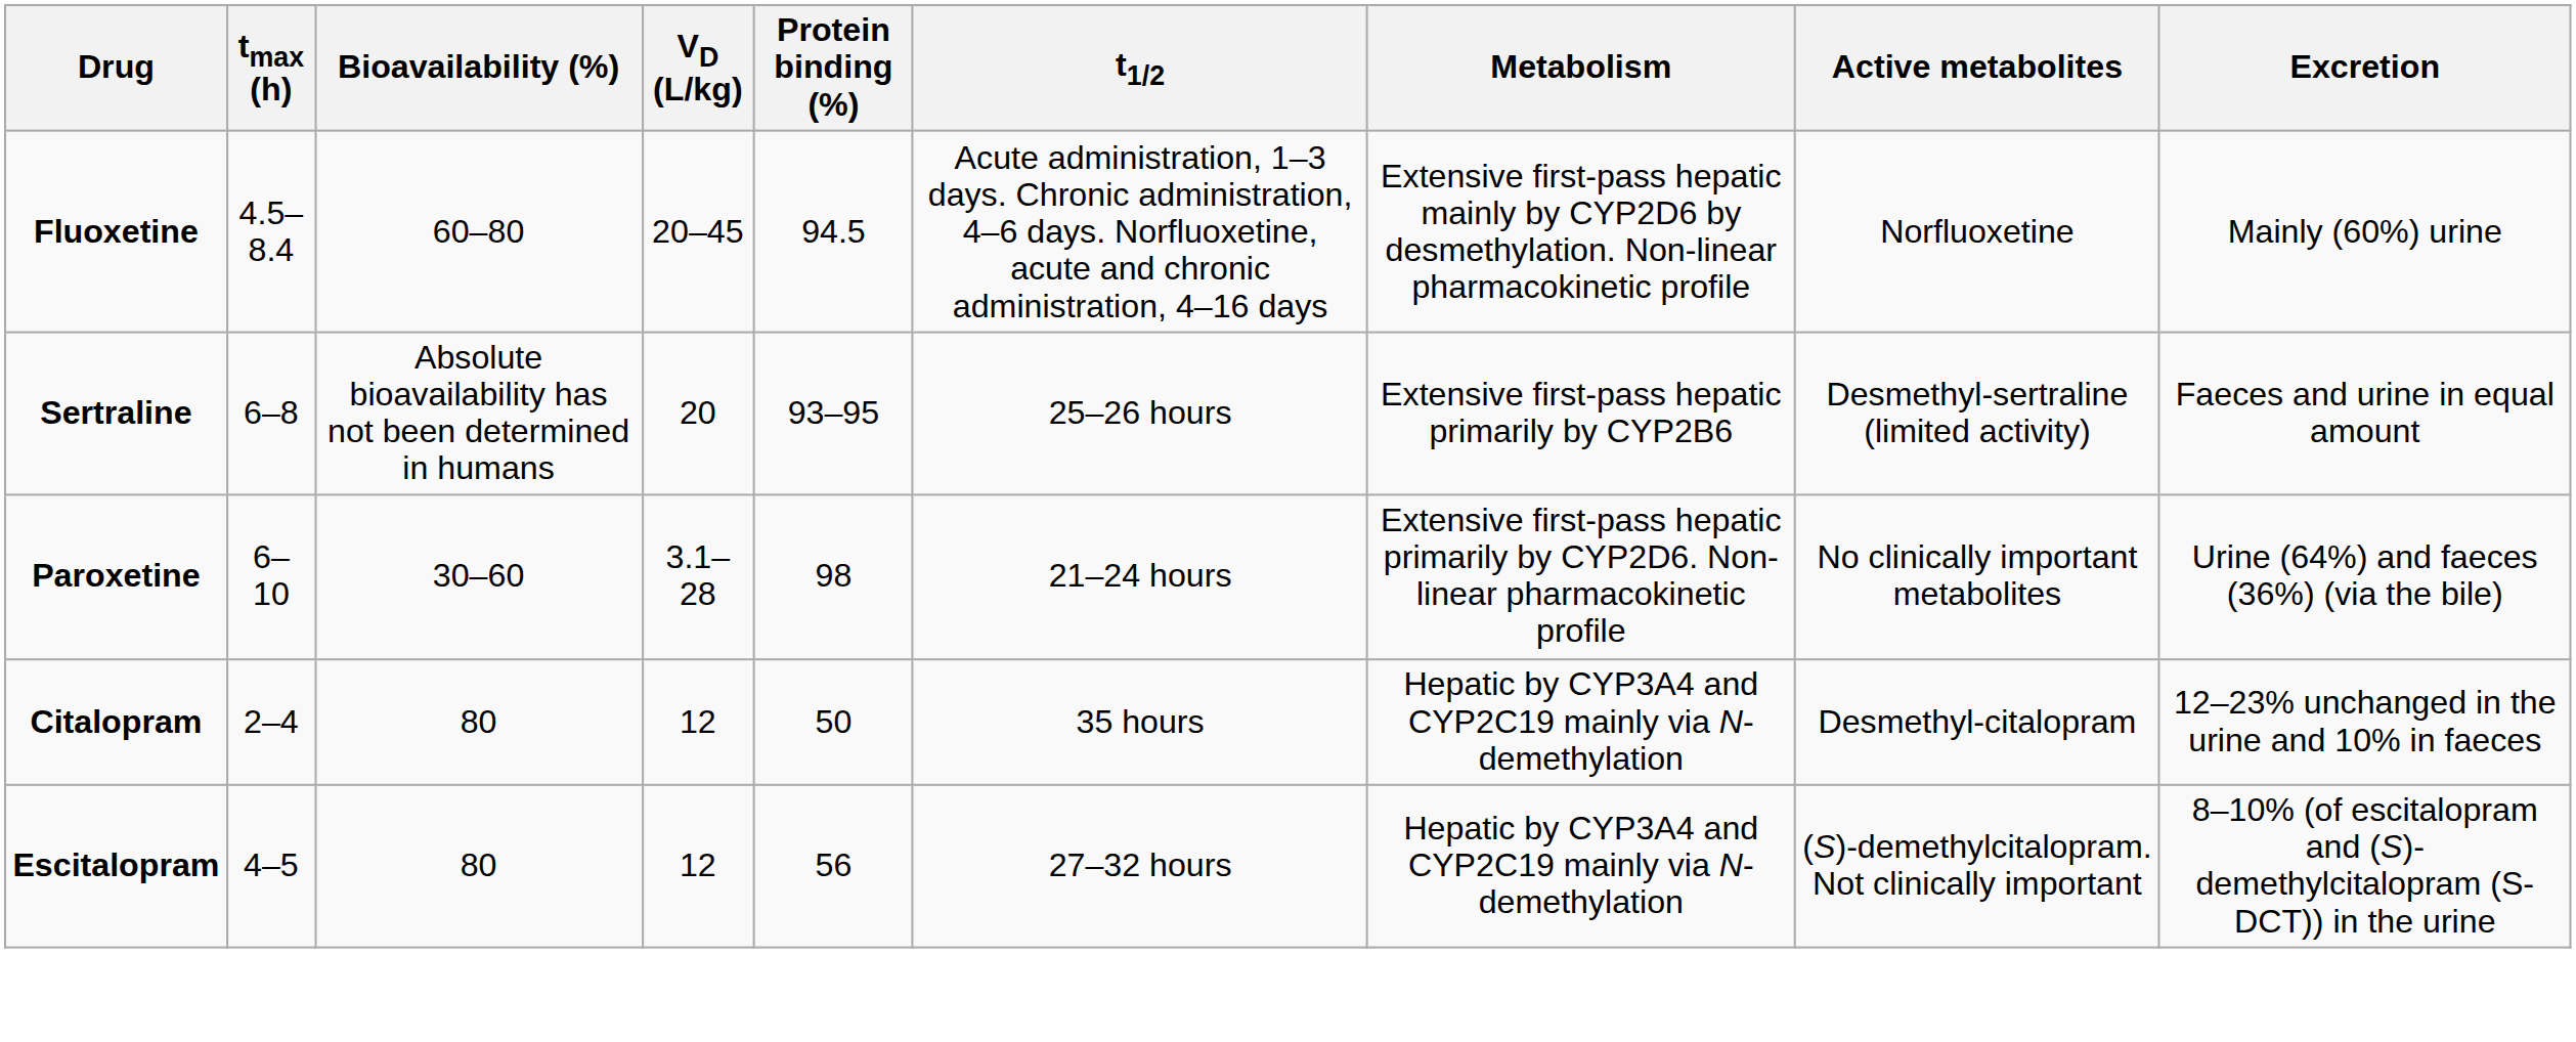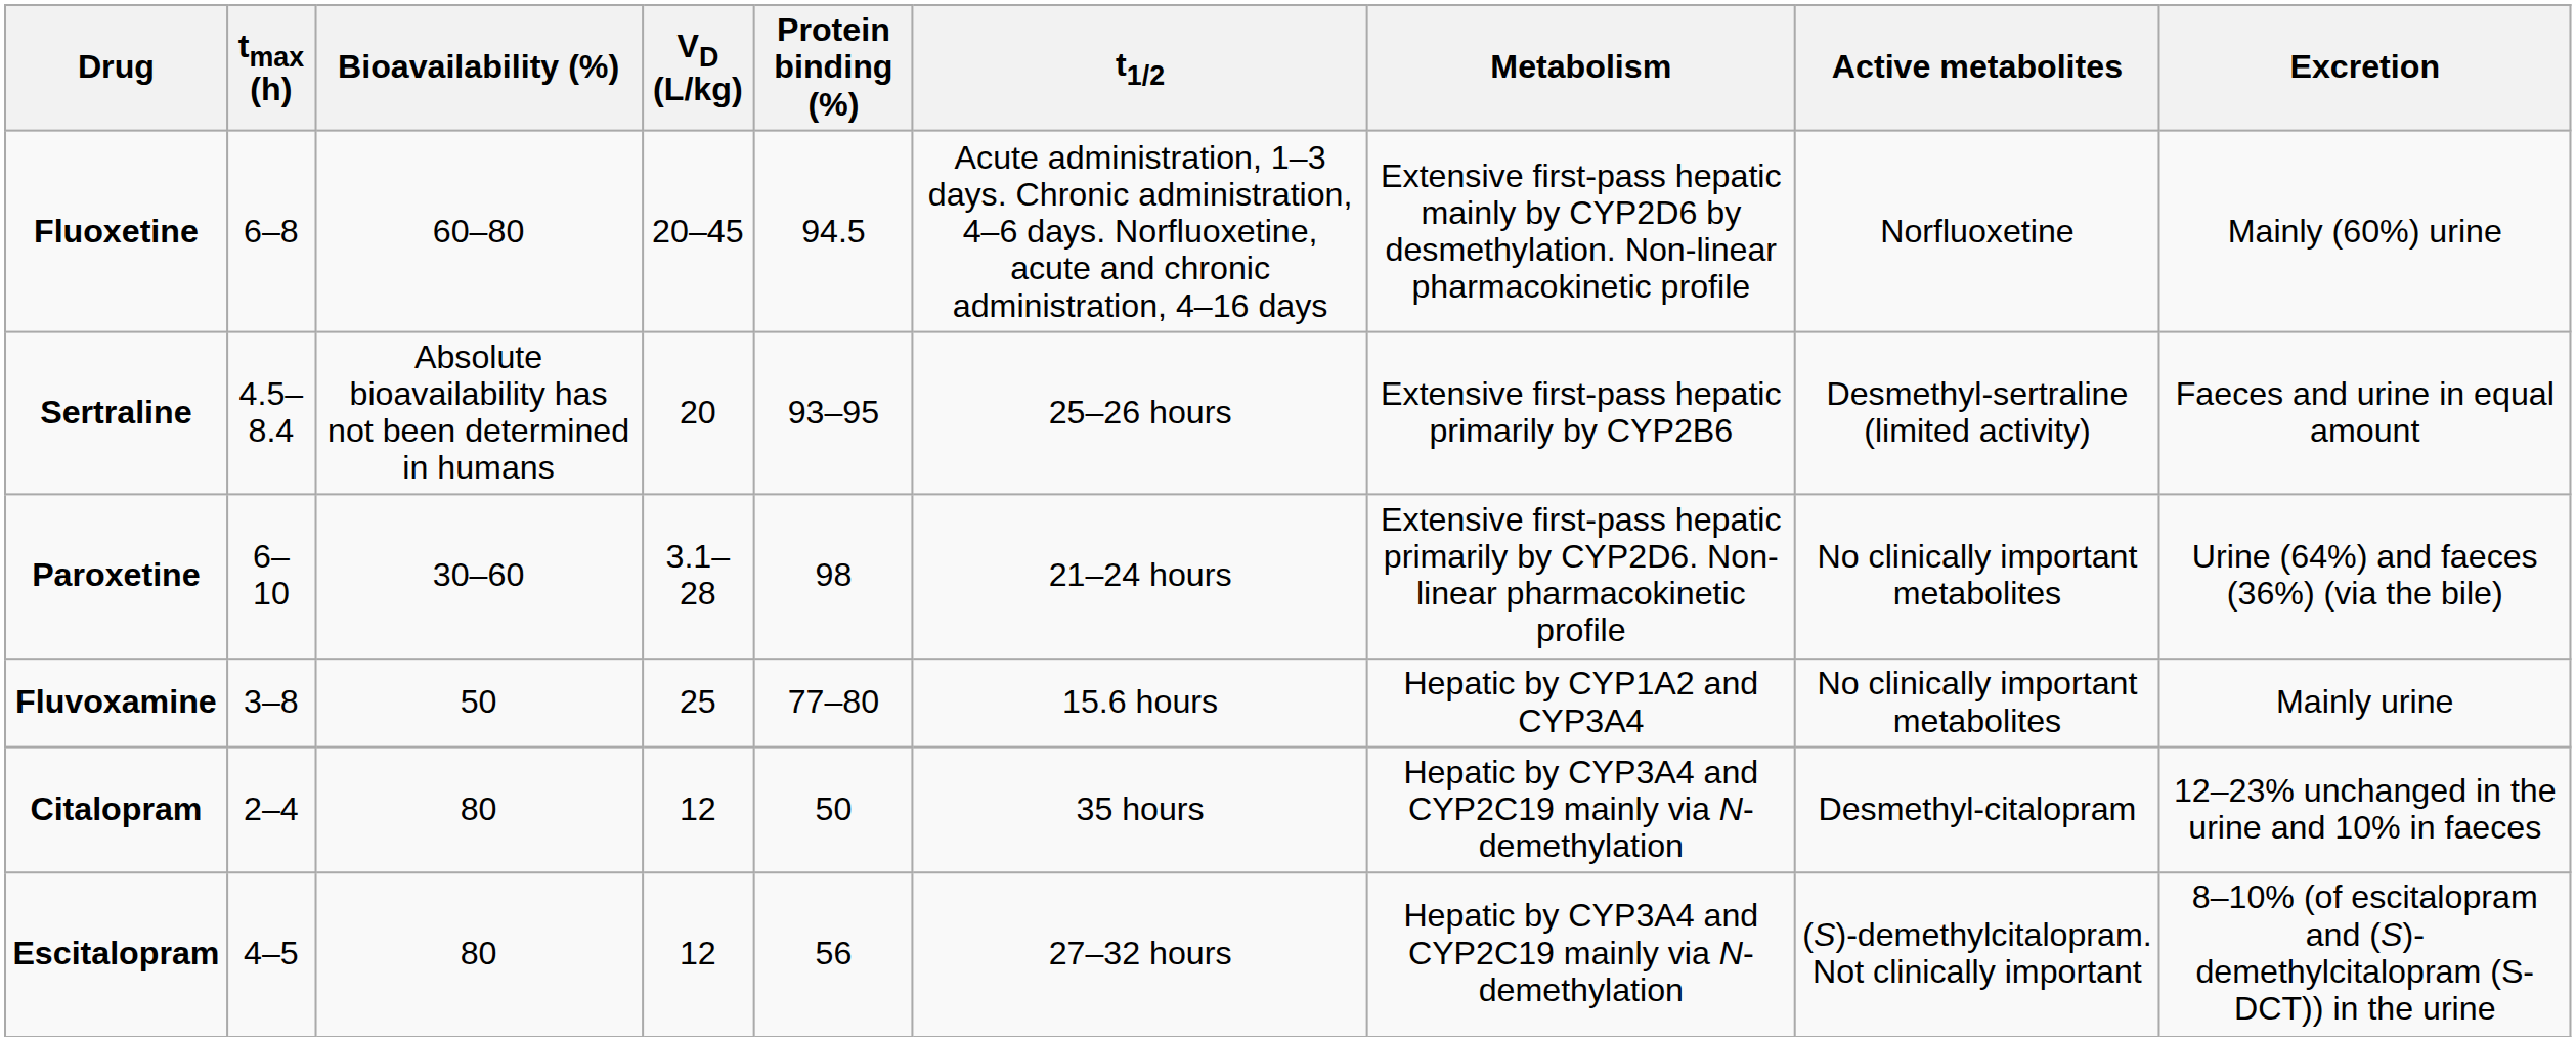Fluoxetine | tmax (h): 4.5–8.4 -> 6–8
Sertraline | tmax (h): 6–8 -> 4.5–8.4
+ row: Fluvoxamine | 3–8 | 50 | 25 | 77–80 | 15.6 hours | Hepatic by CYP1A2 and CYP3A4 | No clinically important metabolites | Mainly urine
